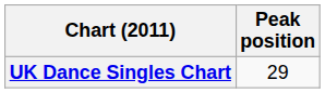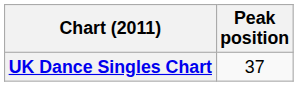UK Dance Singles Chart | Peak position: 29 -> 37
